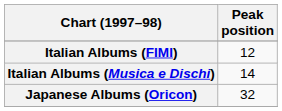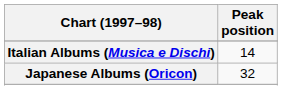- row: Italian Albums (FIMI) | 12
